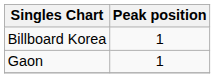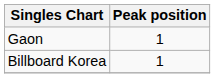rows swapped: Billboard Korea <-> Gaon
